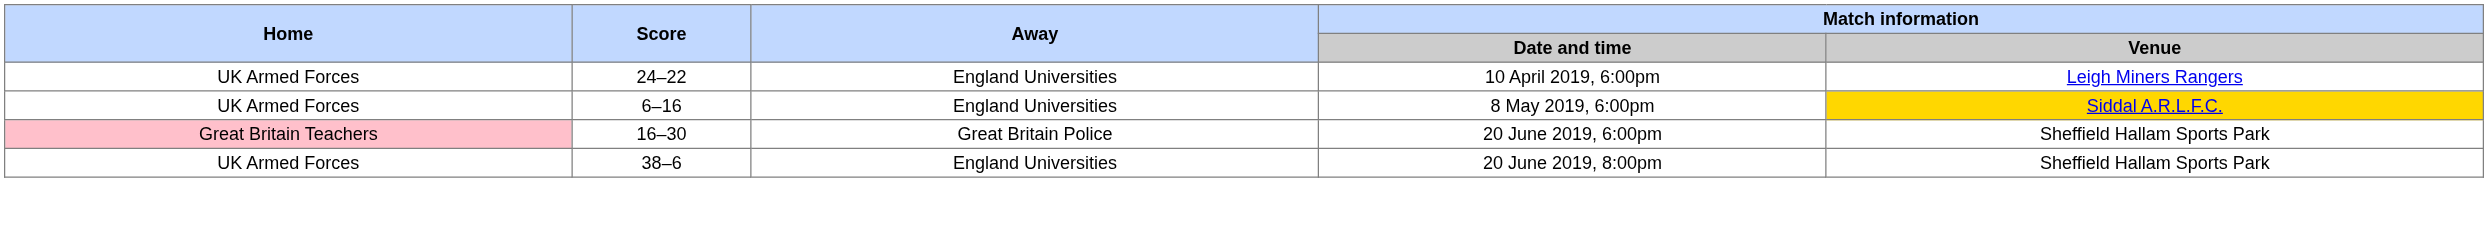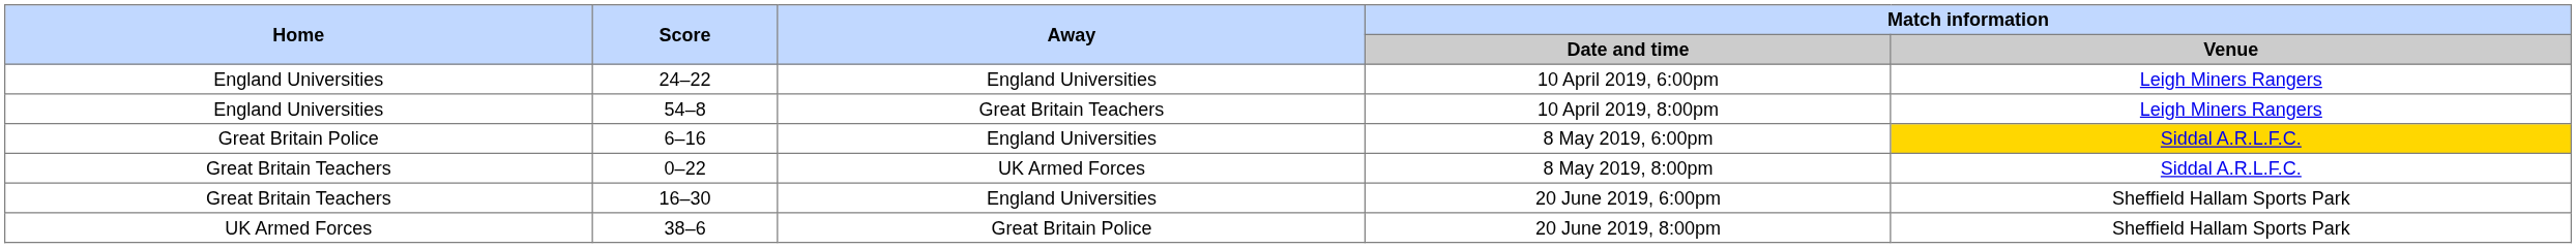10 April 2019, 6:00pm | Home: UK Armed Forces -> England Universities
+ row: England Universities | 54–8 | Great Britain Teachers | 10 April 2019, 8:00pm | Leigh Miners Rangers
8 May 2019, 6:00pm | Home: UK Armed Forces -> Great Britain Police
+ row: Great Britain Teachers | 0–22 | UK Armed Forces | 8 May 2019, 8:00pm | Siddal A.R.L.F.C.
20 June 2019, 6:00pm | Home: pink background -> no background
20 June 2019, 6:00pm | Away: Great Britain Police -> England Universities
20 June 2019, 8:00pm | Away: England Universities -> Great Britain Police
